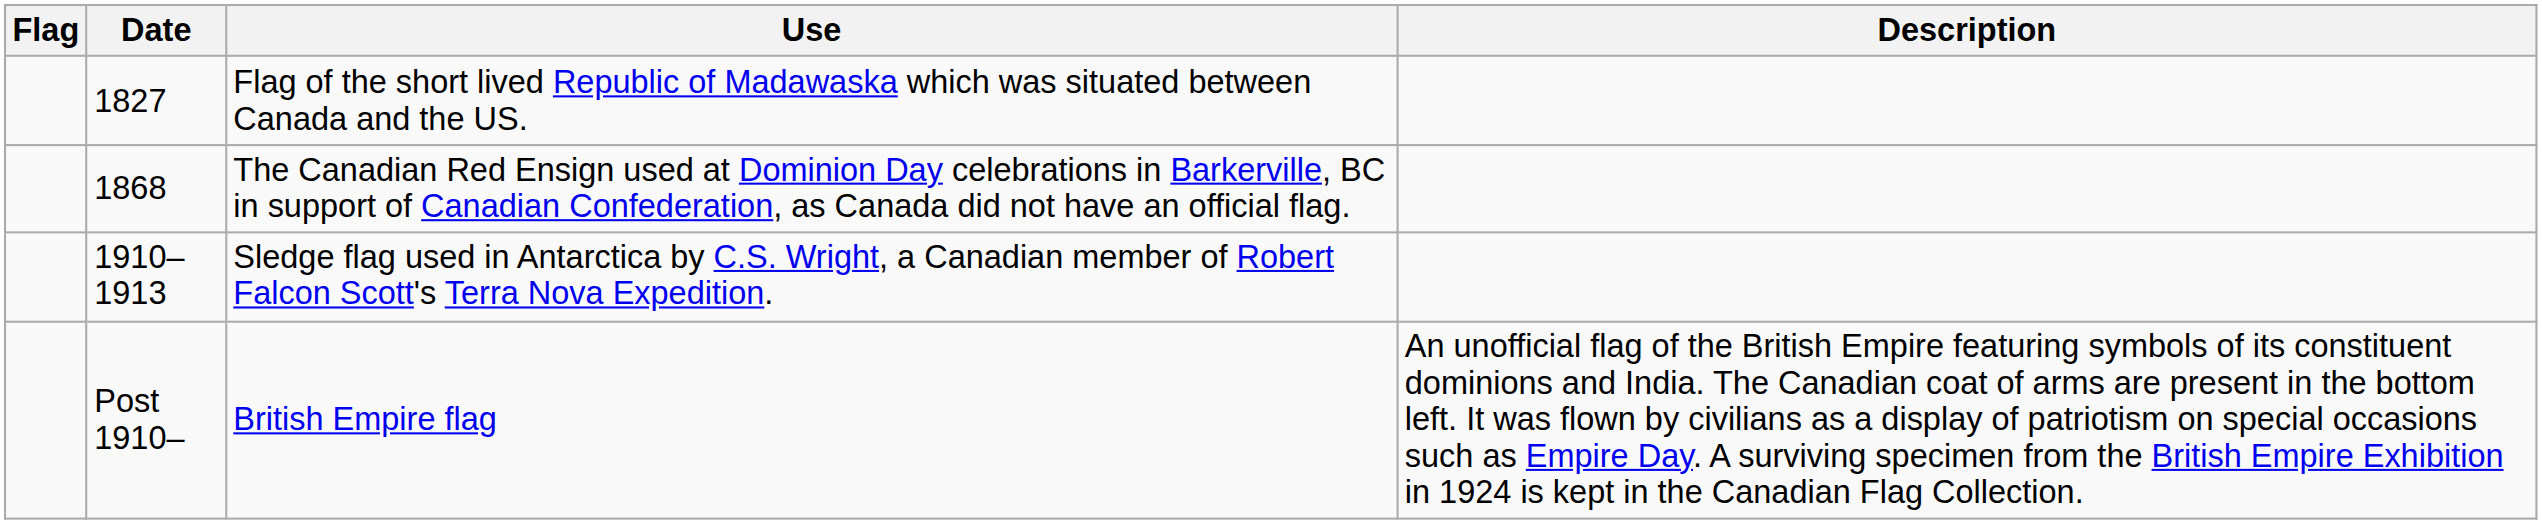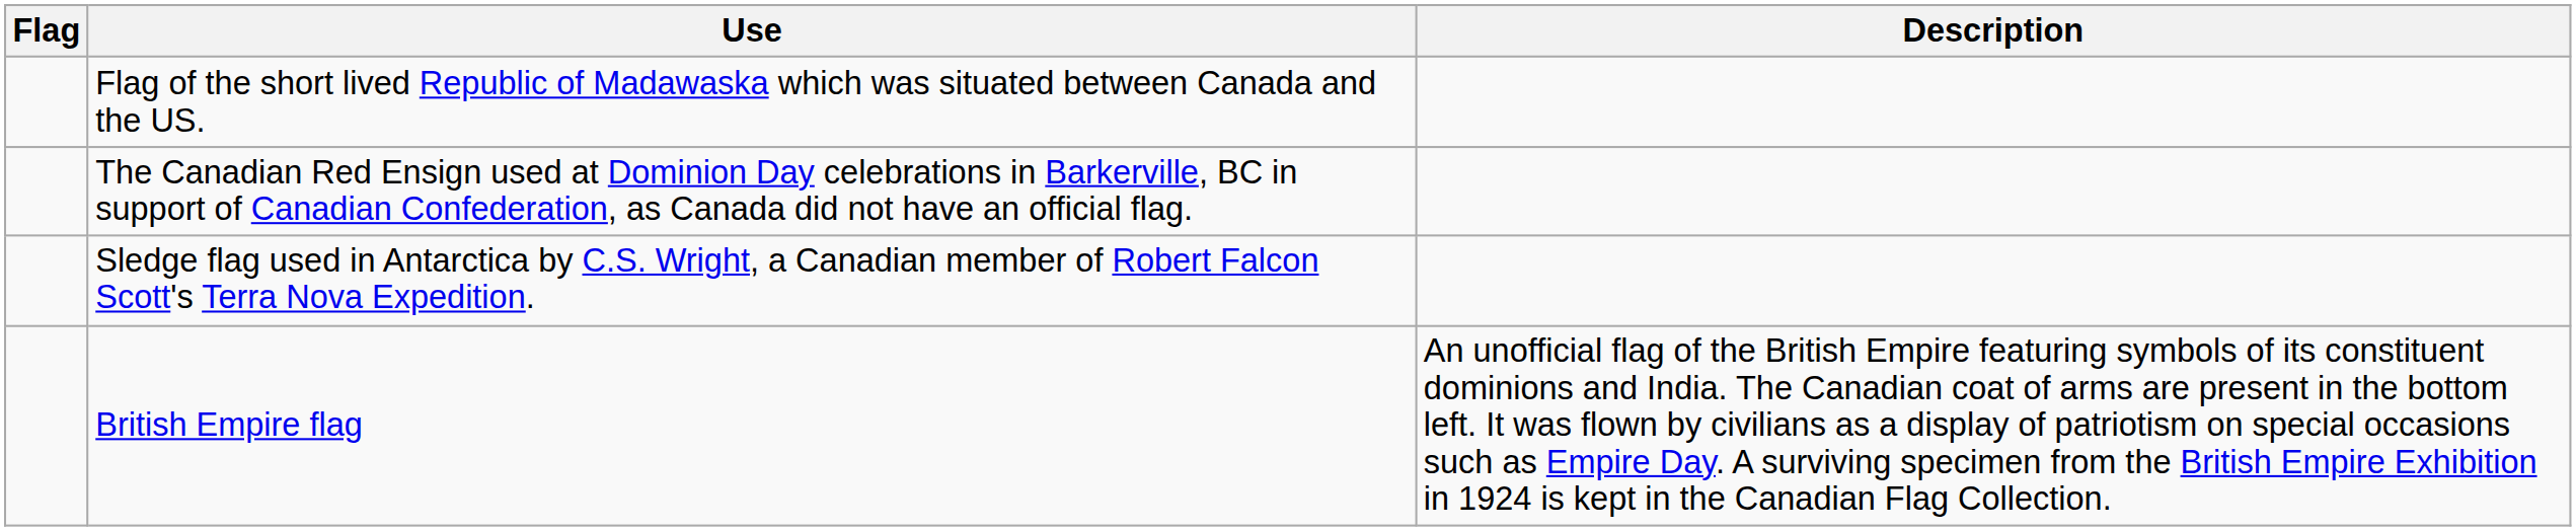- column: Date | 1827 | 1868 | 1910–1913 | Post 1910–
